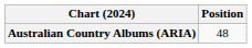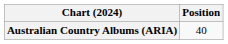Australian Country Albums (ARIA) | Position: 48 -> 40
